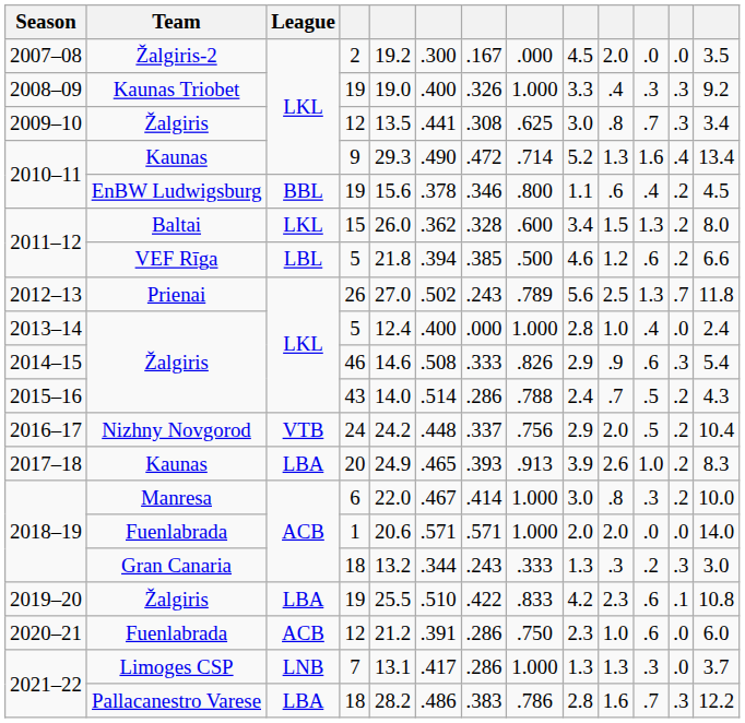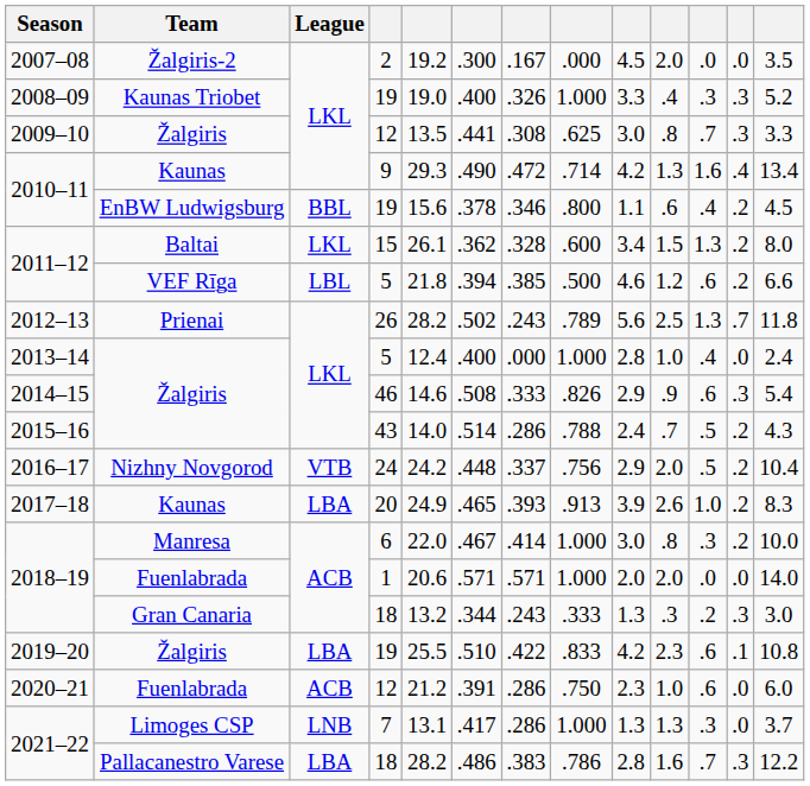2008–09 | column 13: 9.2 -> 5.2
2009–10 | column 13: 3.4 -> 3.3
2010–11 / 9 | column 9: 5.2 -> 4.2
2011–12 / 15 | column 5: 26.0 -> 26.1
2012–13 | column 5: 27.0 -> 28.2
